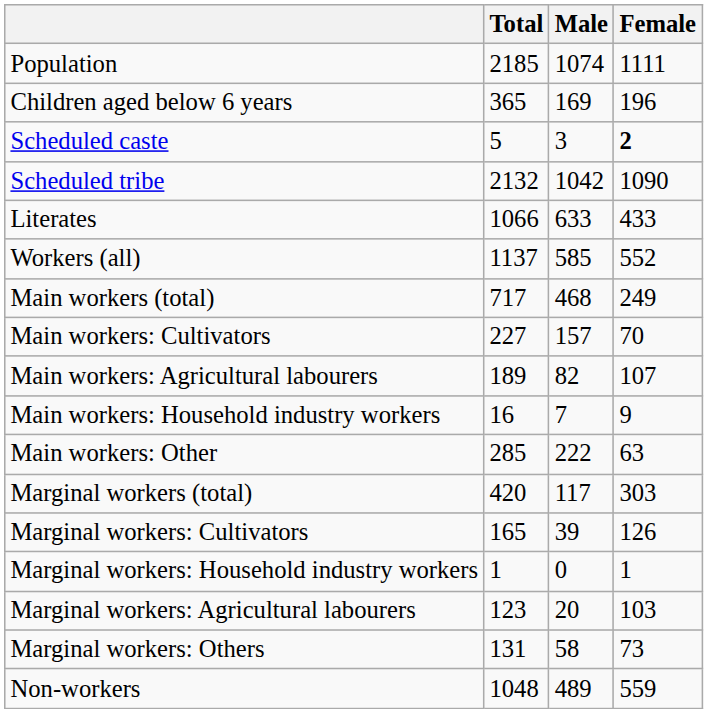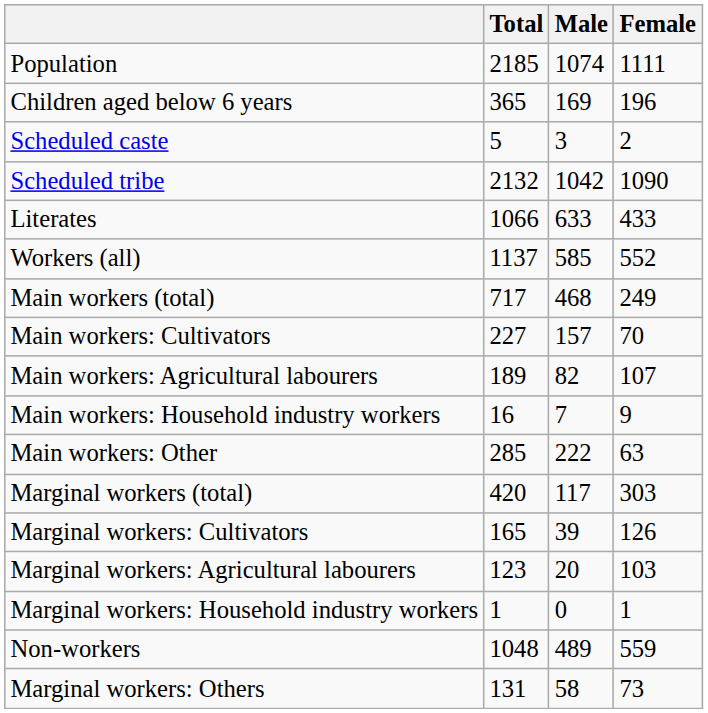Scheduled caste | Female: bold -> normal
rows swapped: Marginal workers: Agricultural labourers <-> Marginal workers: Household industry workers
rows swapped: Marginal workers: Others <-> Non-workers
